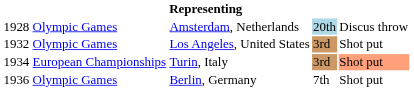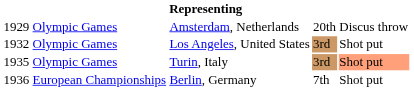Amsterdam, Netherlands | column 1: 1928 -> 1929
Amsterdam, Netherlands | column 4: lightblue background -> no background
Turin, Italy | column 1: 1934 -> 1935
Turin, Italy | column 2: European Championships -> Olympic Games
Berlin, Germany | column 2: Olympic Games -> European Championships
